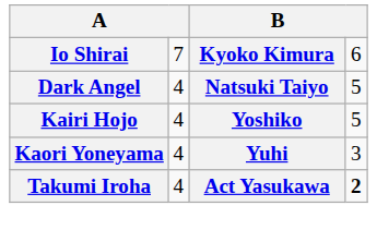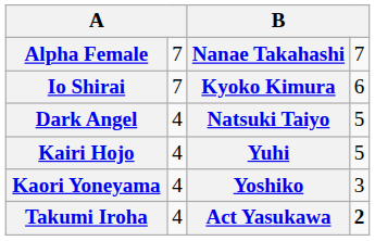+ row: Alpha Female | 7 | Nanae Takahashi | 7
Kairi Hojo | column 3: Yoshiko -> Yuhi
Kaori Yoneyama | column 3: Yuhi -> Yoshiko
